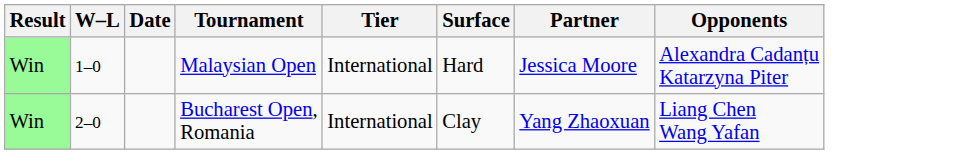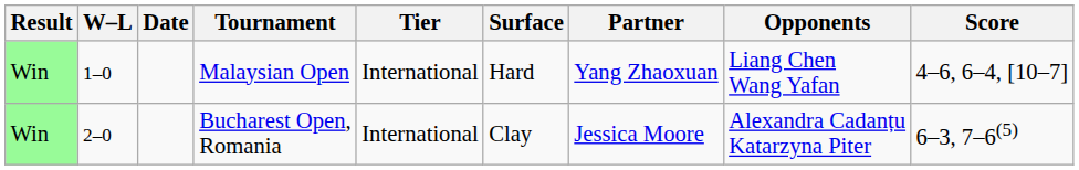+ column: Score | 4–6, 6–4, [10–7] | 6–3, 7–6(5)
Malaysian Open | Partner: Jessica Moore -> Yang Zhaoxuan
Malaysian Open | Opponents: Alexandra Cadanțu Katarzyna Piter -> Liang Chen Wang Yafan
Bucharest Open, Romania | Partner: Yang Zhaoxuan -> Jessica Moore
Bucharest Open, Romania | Opponents: Liang Chen Wang Yafan -> Alexandra Cadanțu Katarzyna Piter
